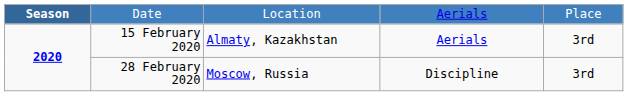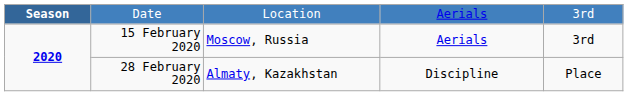Date | column 5: Place -> 3rd
15 February 2020 | column 3: Almaty, Kazakhstan -> Moscow, Russia
28 February 2020 | column 3: Moscow, Russia -> Almaty, Kazakhstan
28 February 2020 | column 5: 3rd -> Place
